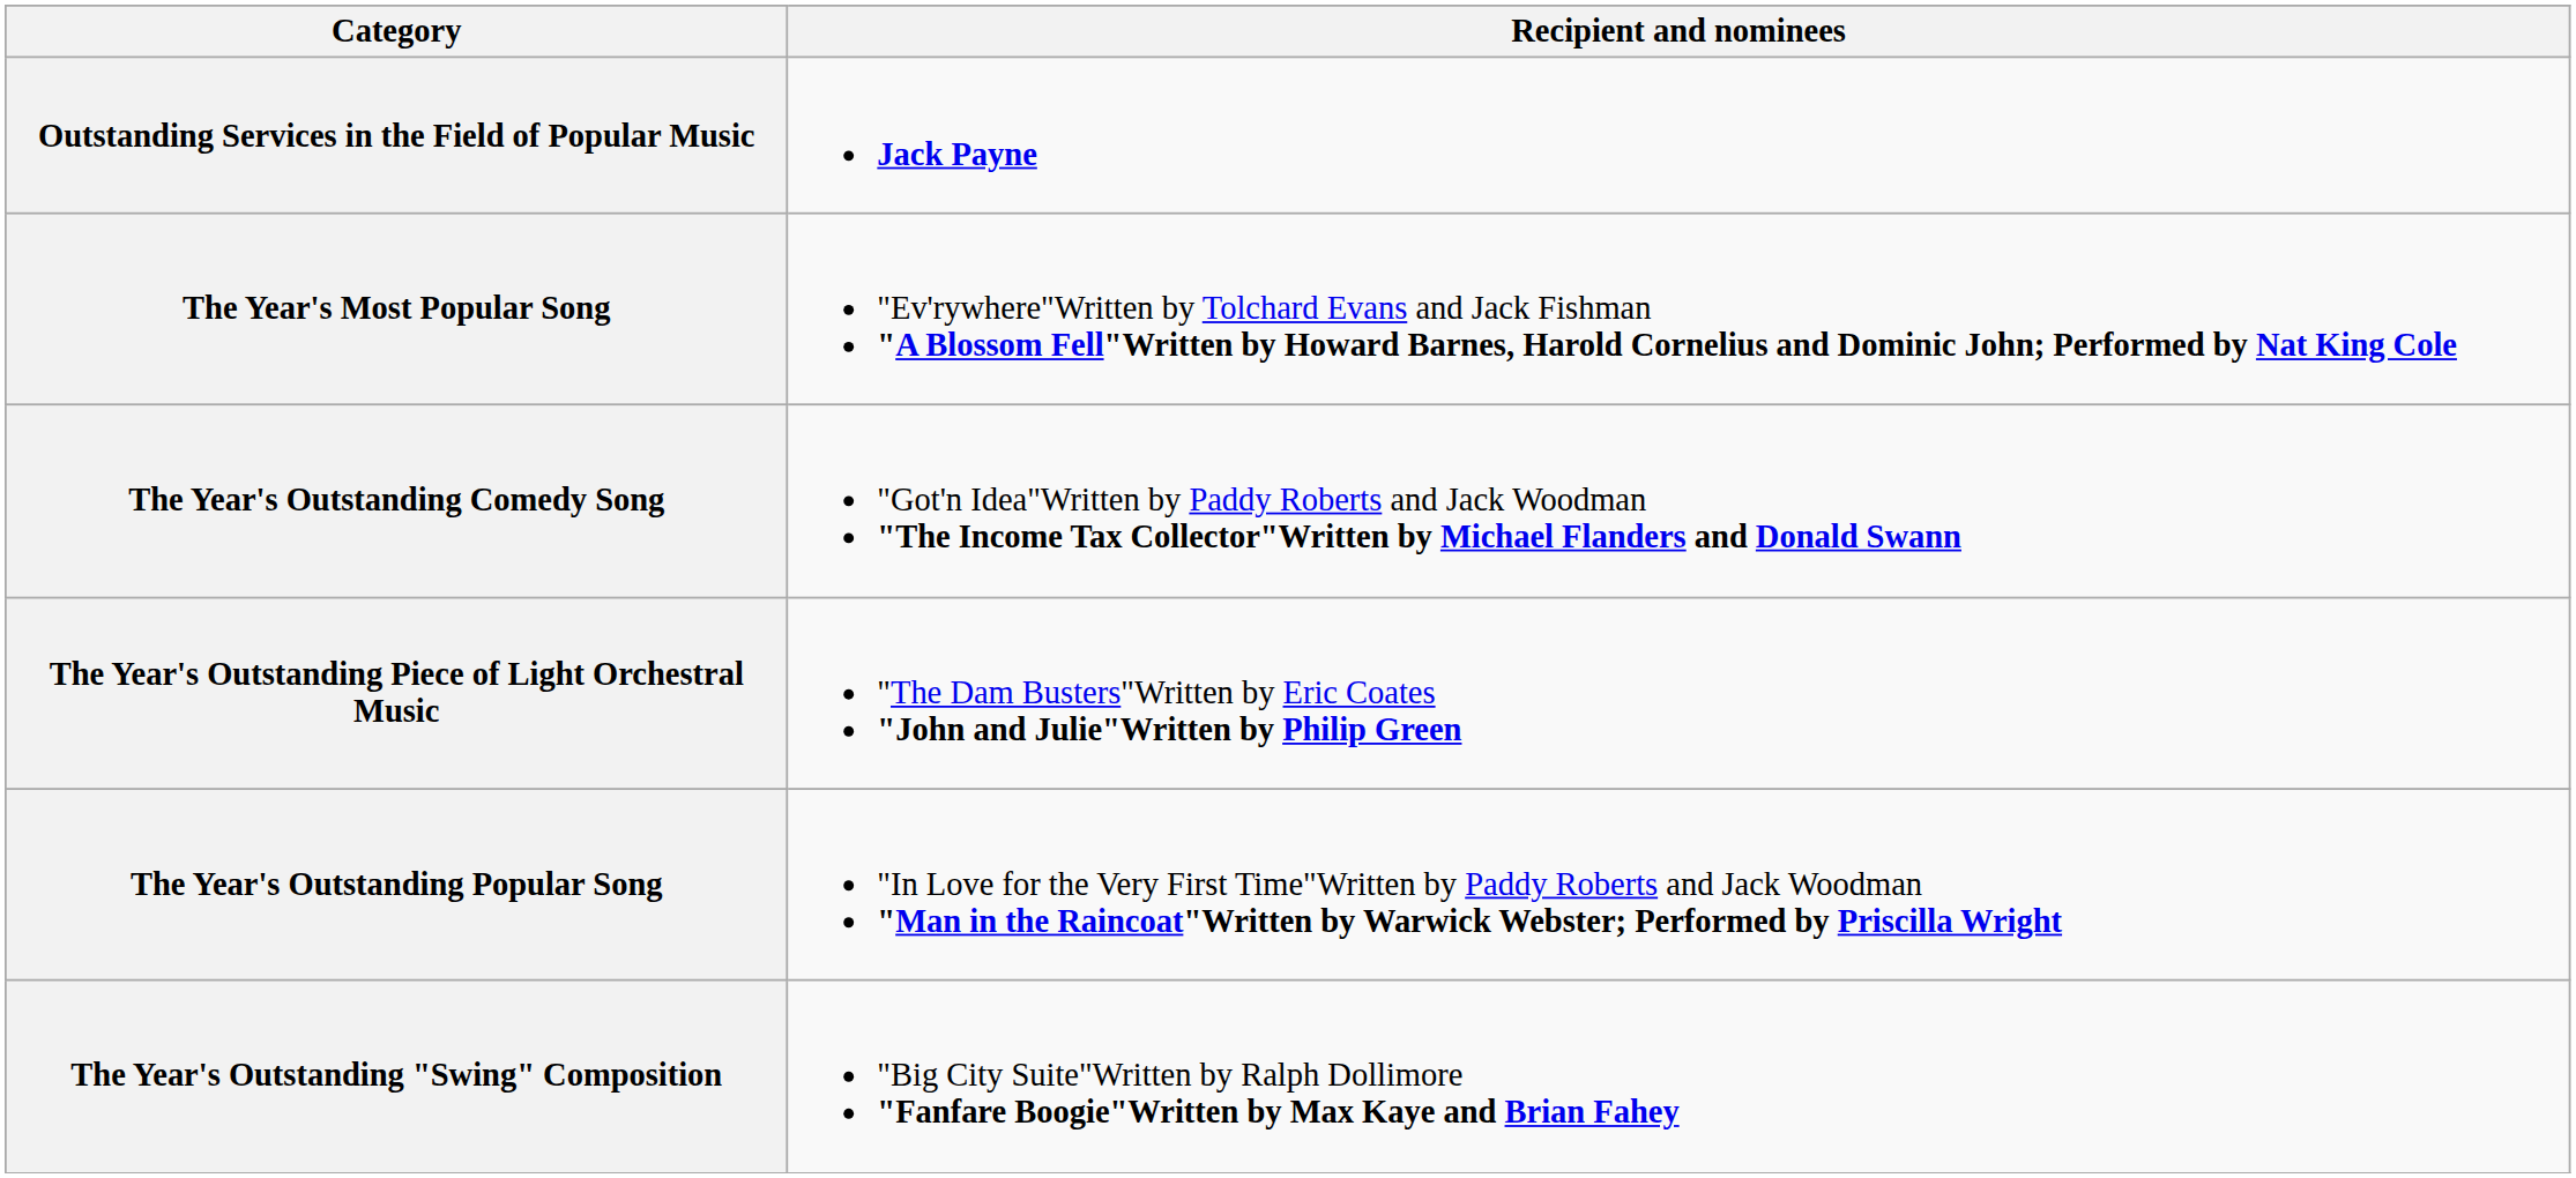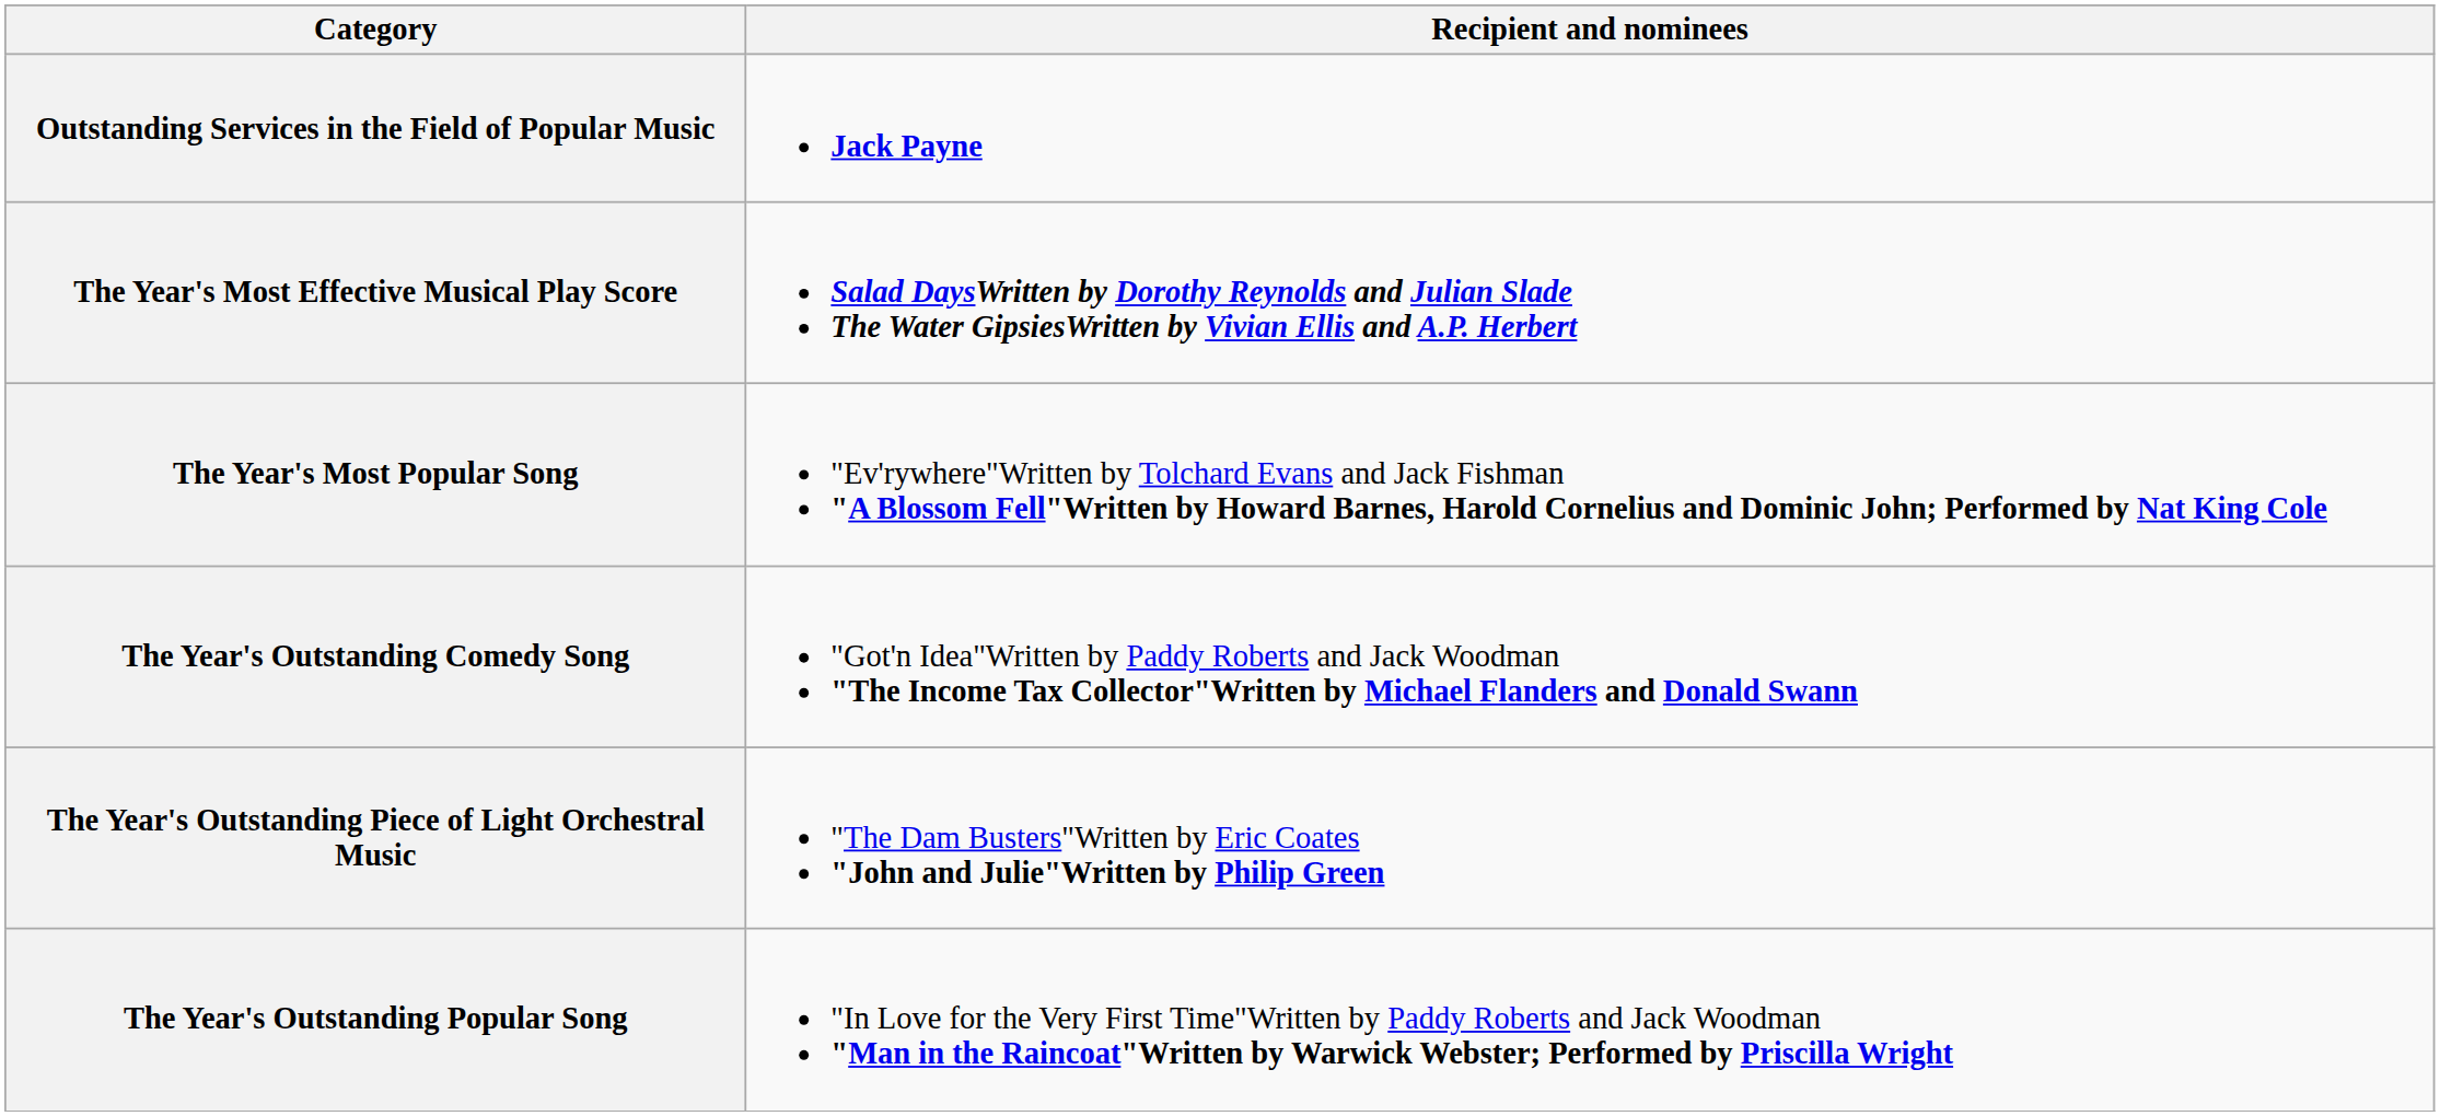+ row: The Year's Most Effective Musical Play Score | Salad DaysWritten by Dorothy Reynolds and Julian Slade The Water GipsiesWritten by Vivian Ellis and A.P. Herbert
- row: The Year's Outstanding "Swing" Composition | "Big City Suite"Written by Ralph Dollimore "Fanfare Boogie"Written by Max Kaye and Brian Fahey
